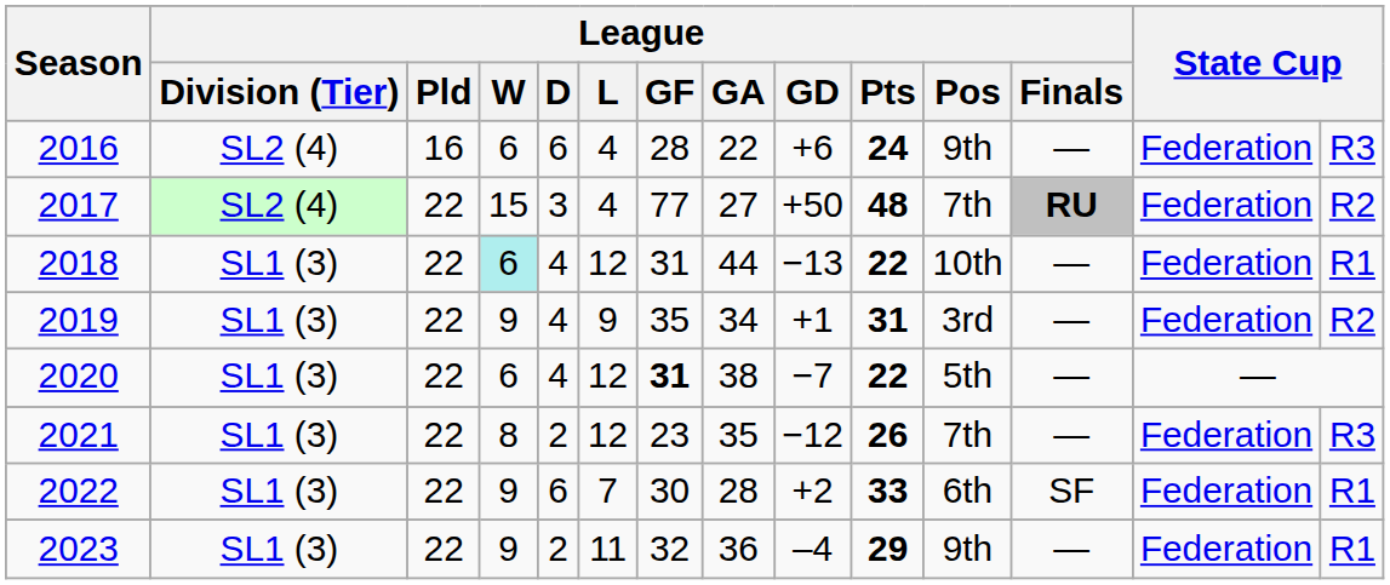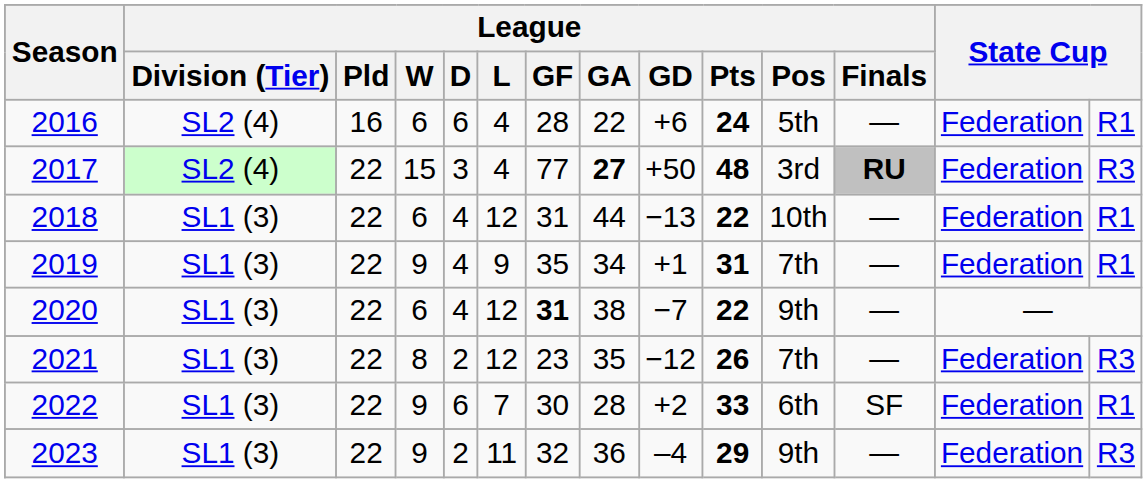2016 | League / Pos: 9th -> 5th
2016 | column 14: R3 -> R1
2017 | League / GA: normal -> bold
2017 | League / Pos: 7th -> 3rd
2017 | column 14: R2 -> R3
2018 | League / W: paleturquoise background -> no background
2019 | League / Pos: 3rd -> 7th
2019 | column 14: R2 -> R1
2020 | League / Pos: 5th -> 9th
2023 | column 14: R1 -> R3
